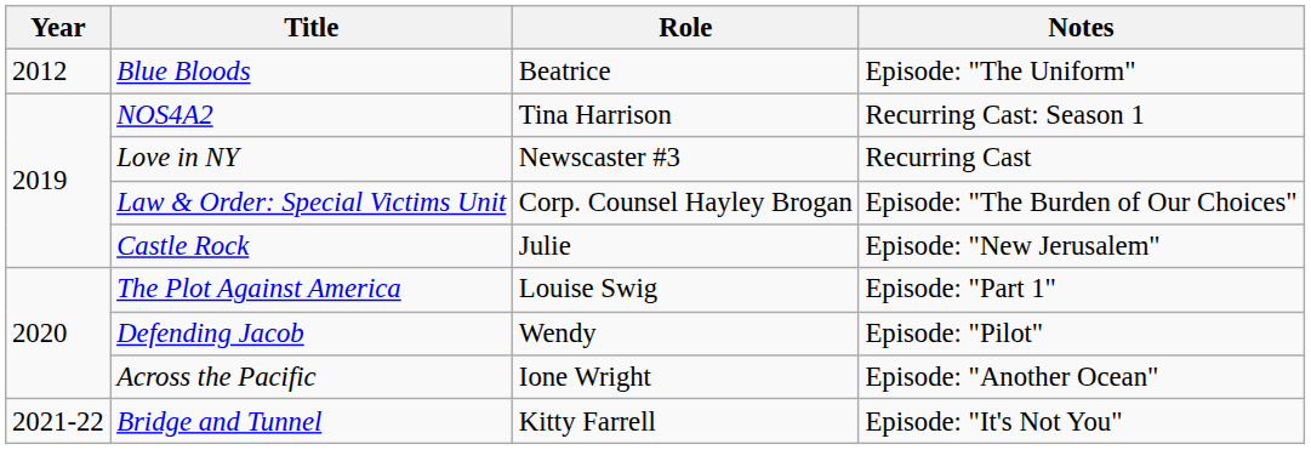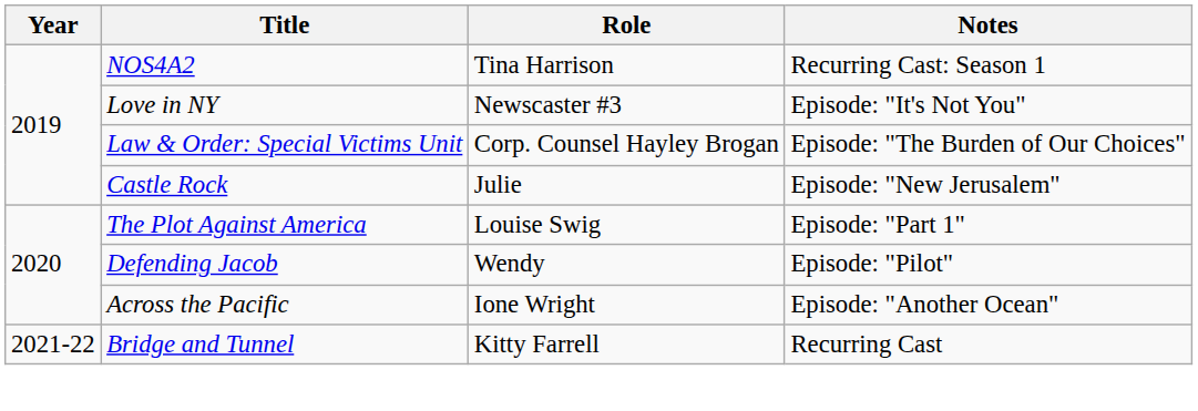- row: 2012 | Blue Bloods | Beatrice | Episode: "The Uniform"
Love in NY | Notes: Recurring Cast -> Episode: "It's Not You"
Bridge and Tunnel | Notes: Episode: "It's Not You" -> Recurring Cast
